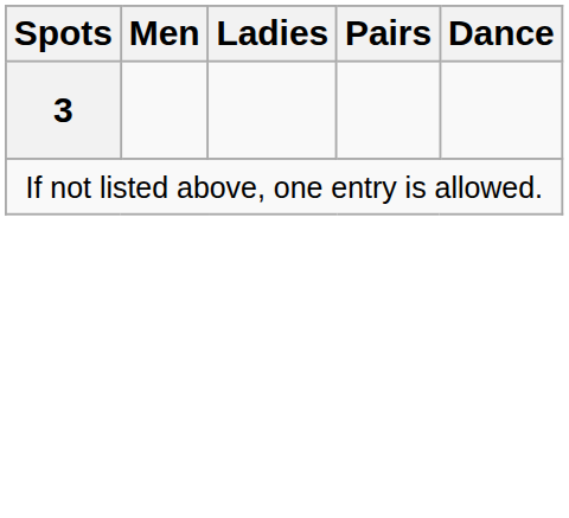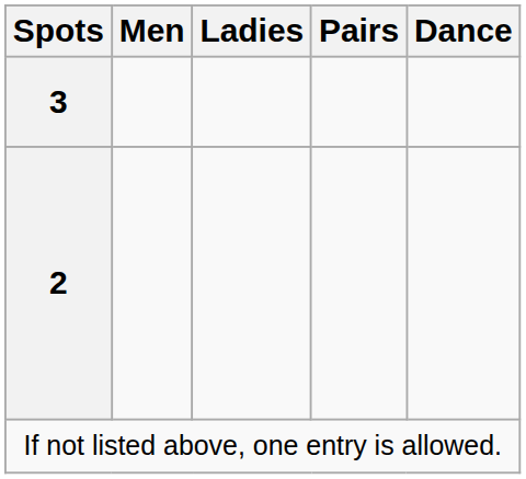+ row: 2
